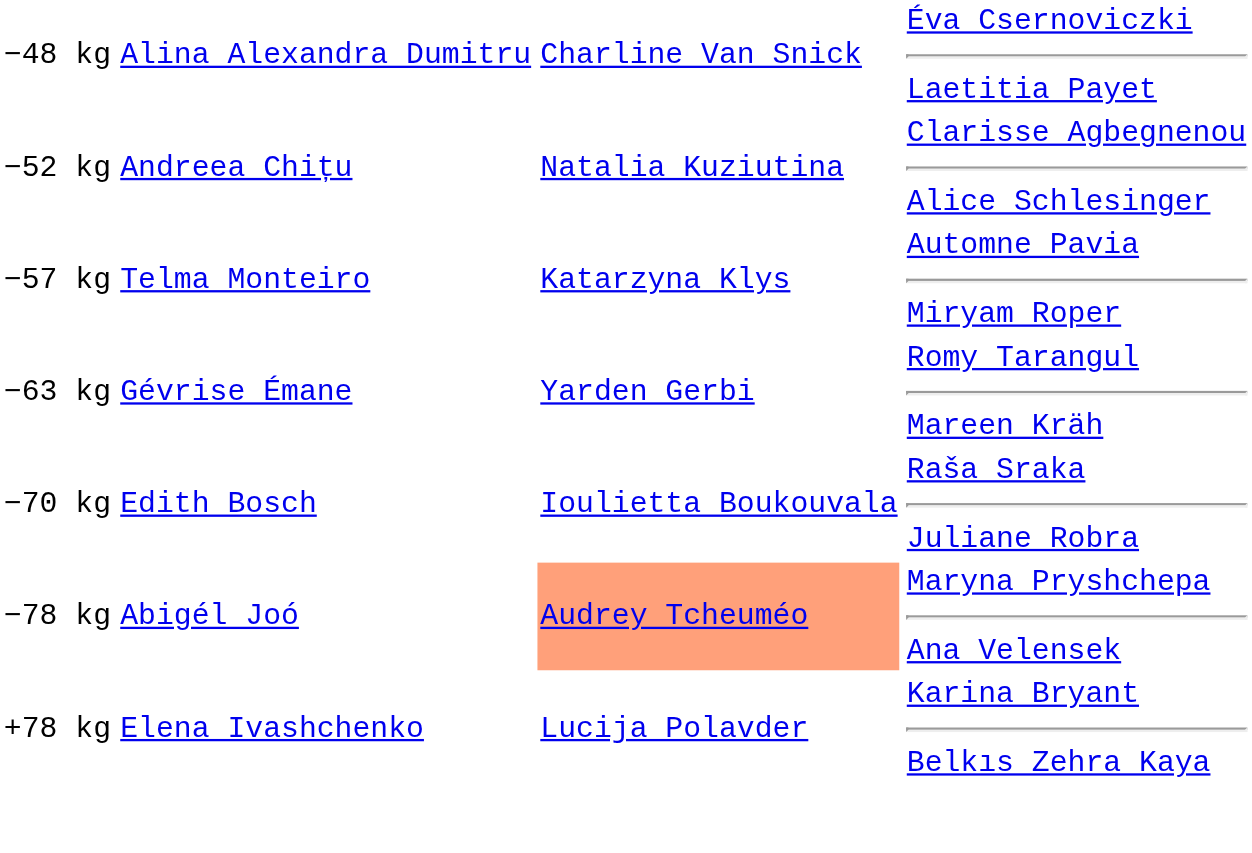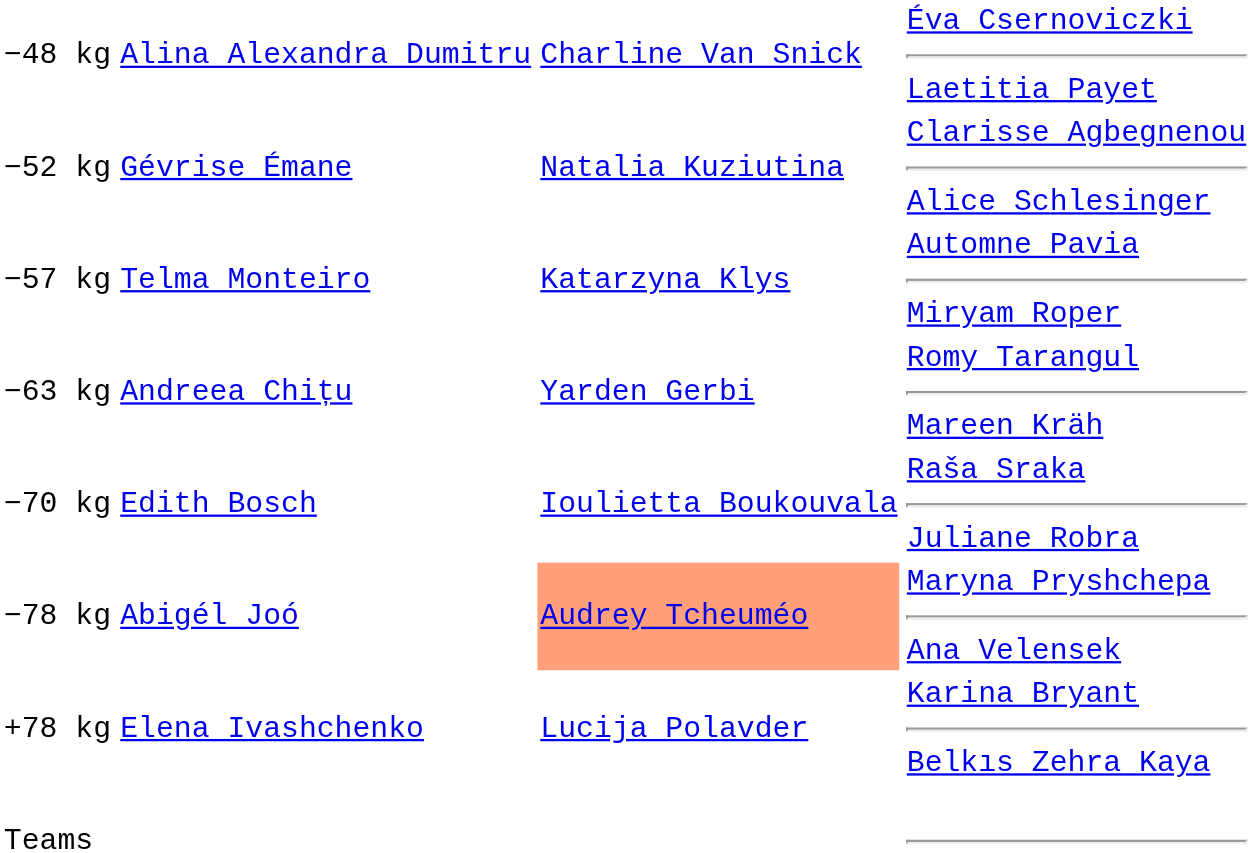−52 kg | column 2: Andreea Chițu -> Gévrise Émane
−63 kg | column 2: Gévrise Émane -> Andreea Chițu
+ row: Teams
